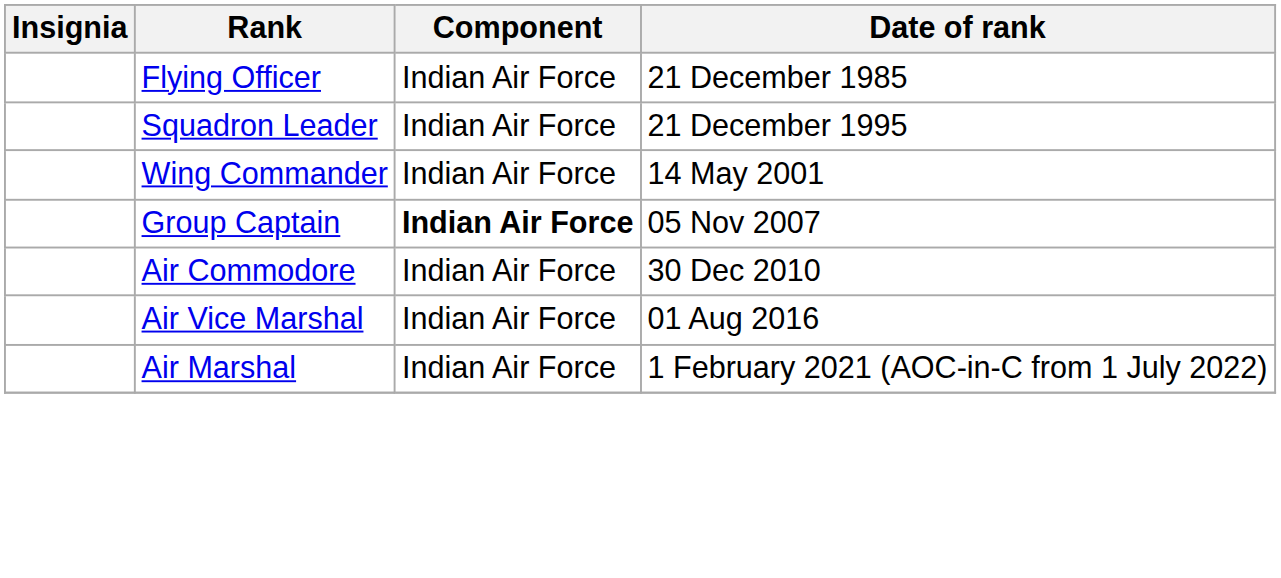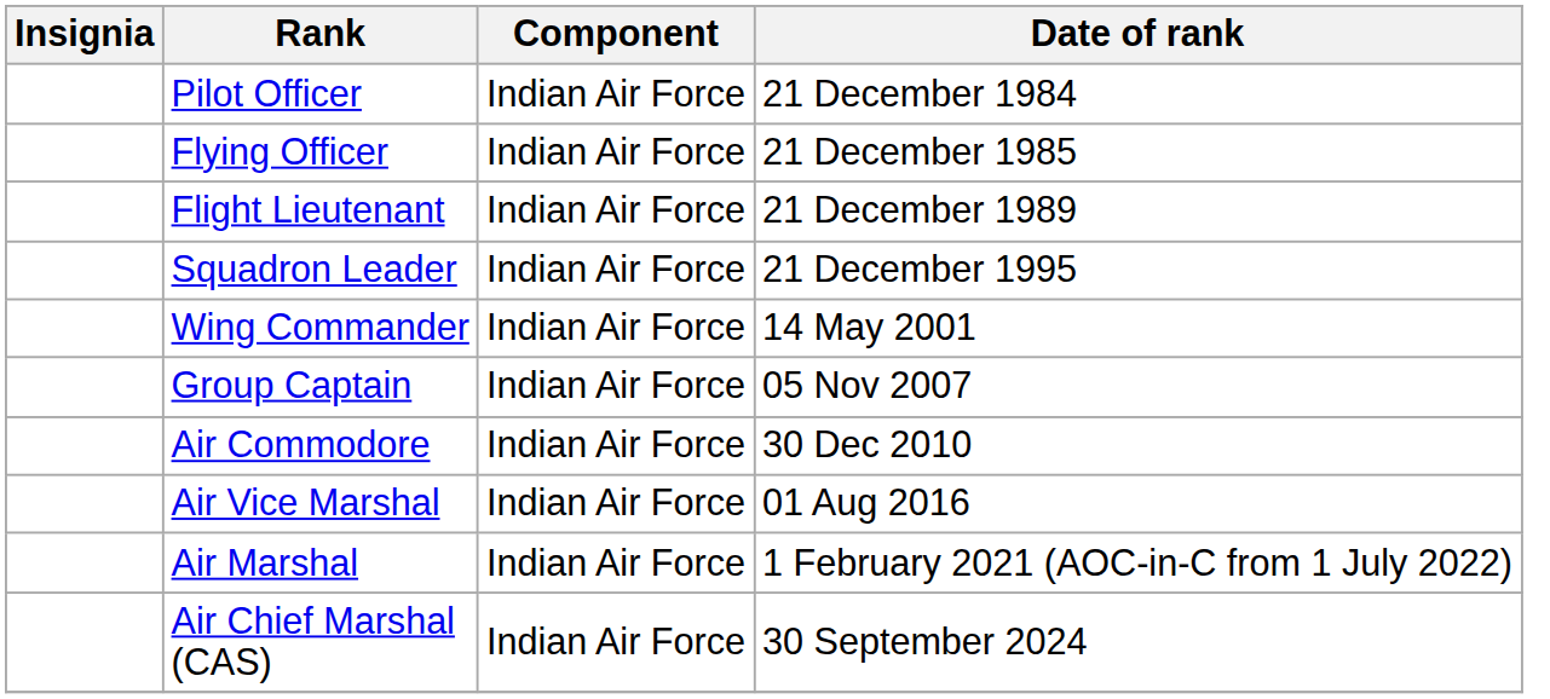+ row: Pilot Officer | Indian Air Force | 21 December 1984
+ row: Flight Lieutenant | Indian Air Force | 21 December 1989
Group Captain | Component: bold -> normal
+ row: Air Chief Marshal (CAS) | Indian Air Force | 30 September 2024
